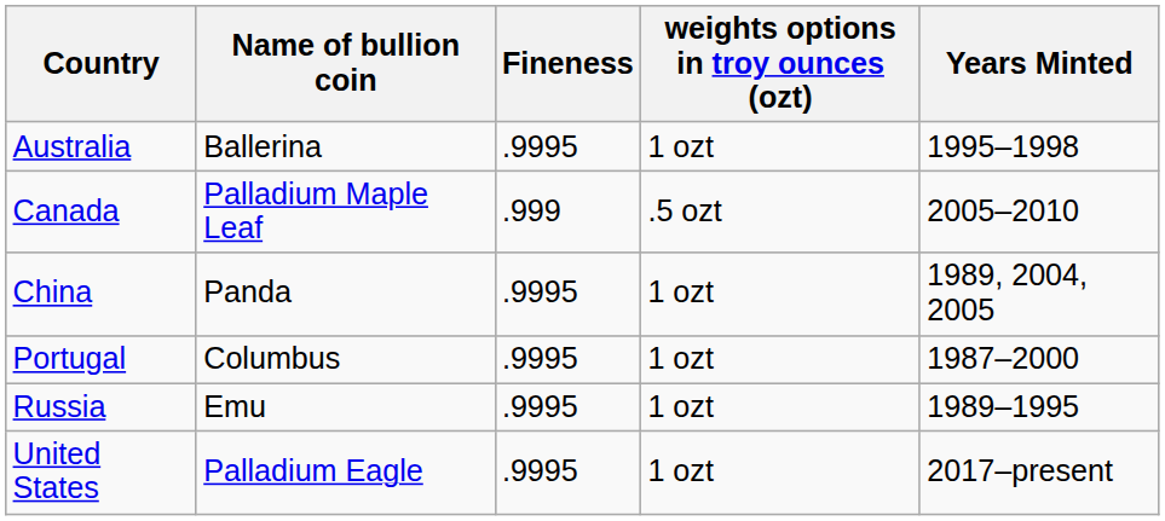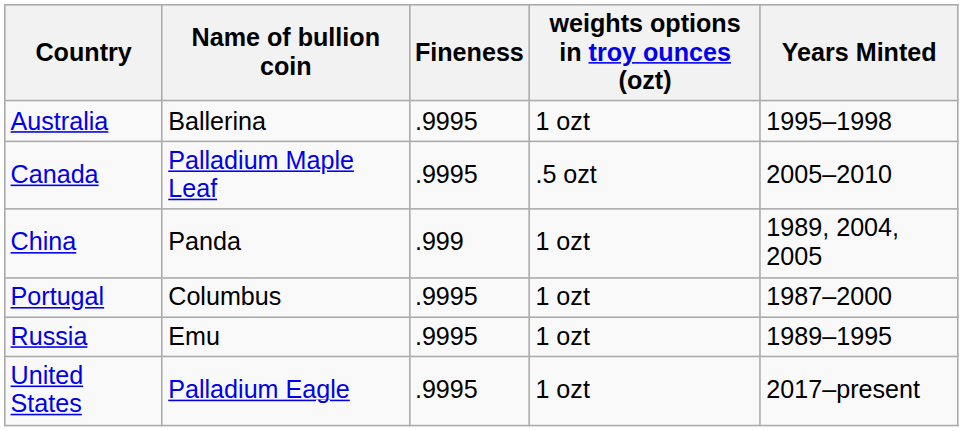Canada | Fineness: .999 -> .9995
China | Fineness: .9995 -> .999
